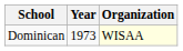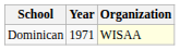Dominican | Year: 1973 -> 1971
